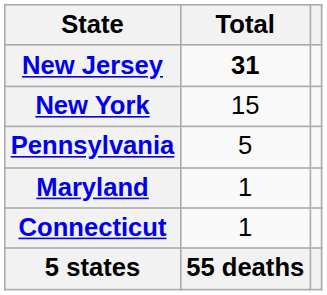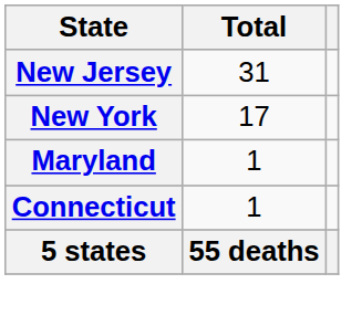New Jersey | Total: bold -> normal
New York | Total: 15 -> 17
- row: Pennsylvania | 5
